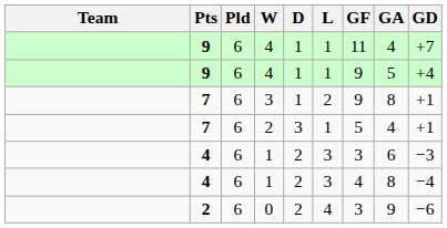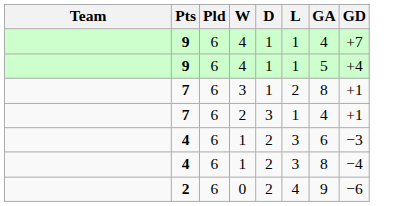- column: GF | 11 | 9 | 9 | 5 | 3 | 4 | 3
